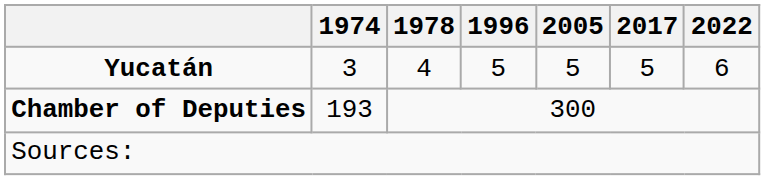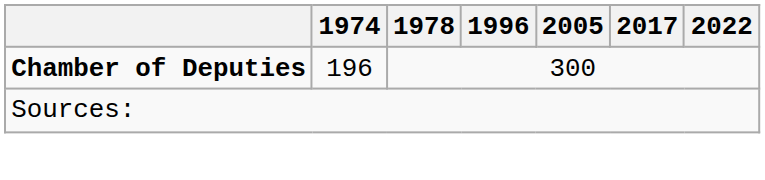- row: Yucatán | 3 | 4 | 5 | 5 | 5 | 6
Chamber of Deputies | 1974: 193 -> 196
